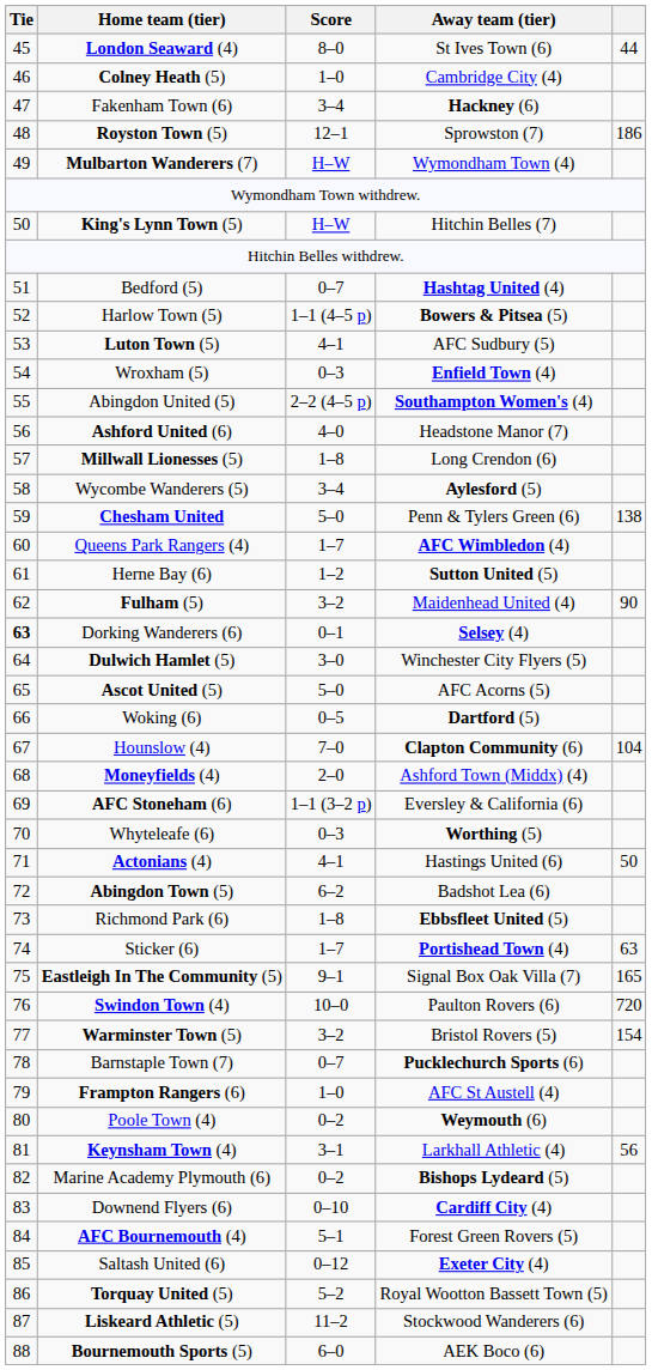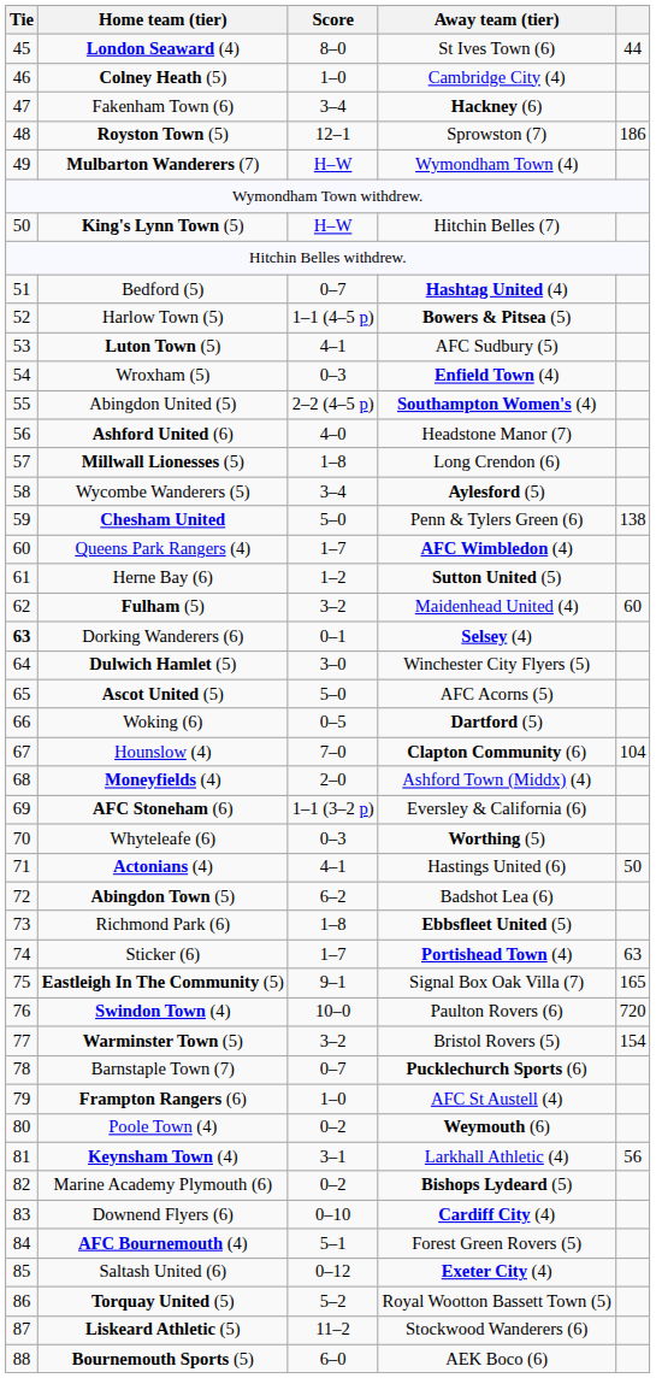Fulham (5) | column 5: 90 -> 60
